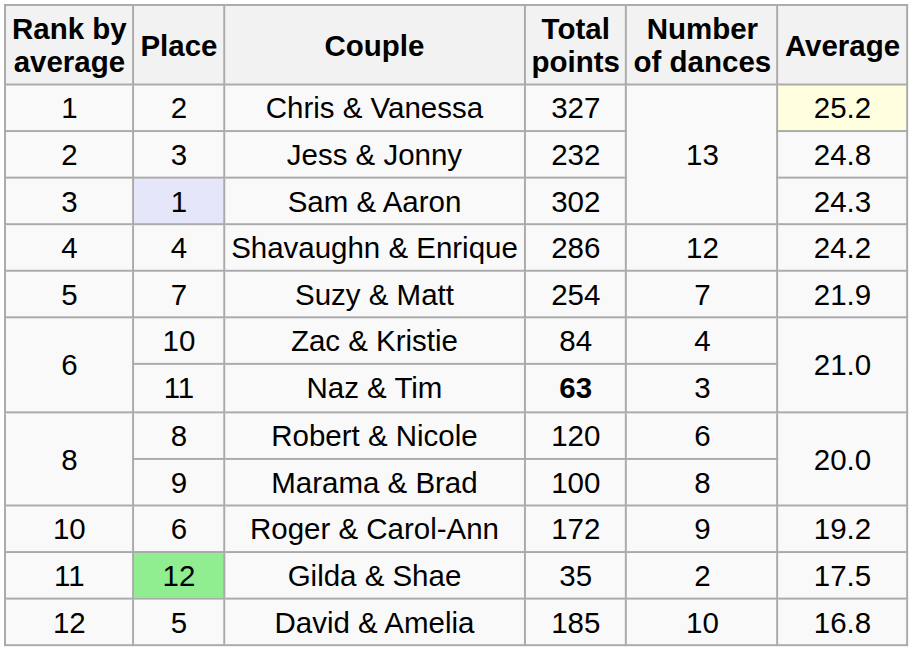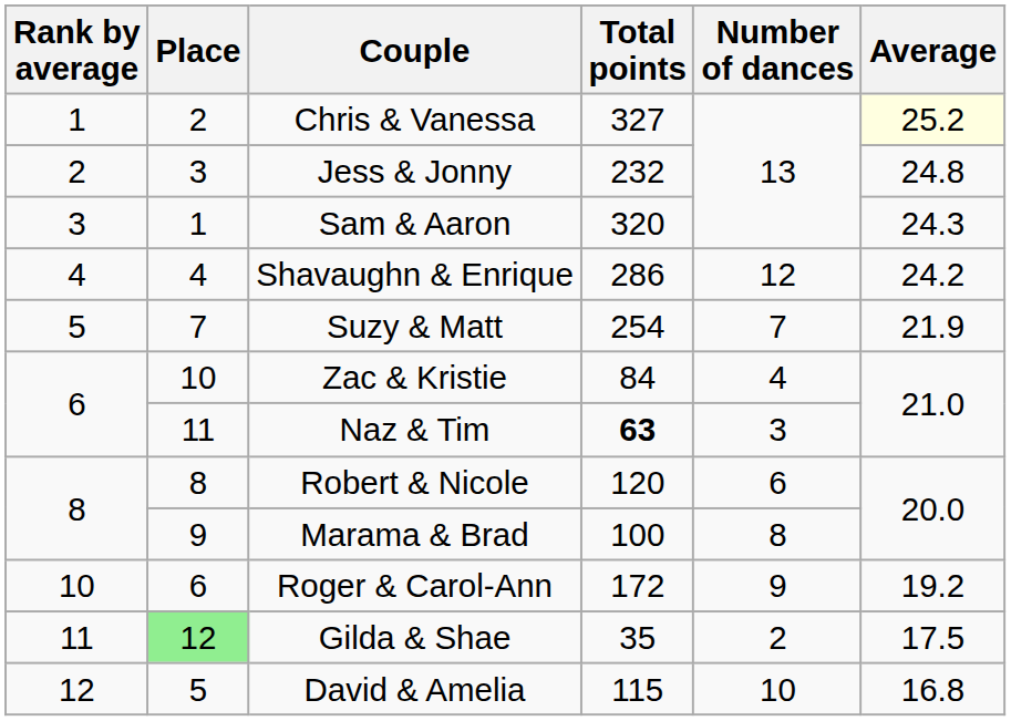Sam & Aaron | Place: lavender background -> no background
Sam & Aaron | Total points: 302 -> 320
David & Amelia | Total points: 185 -> 115
